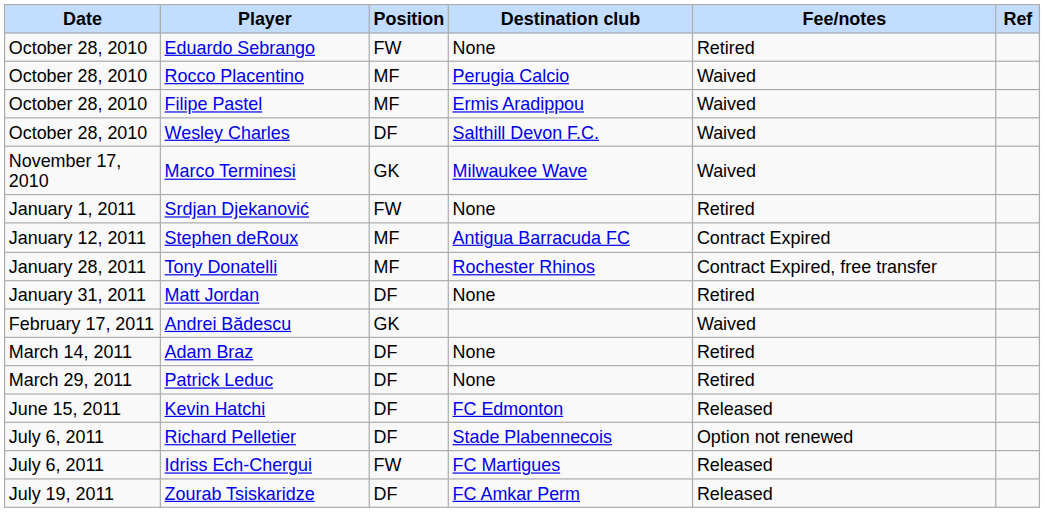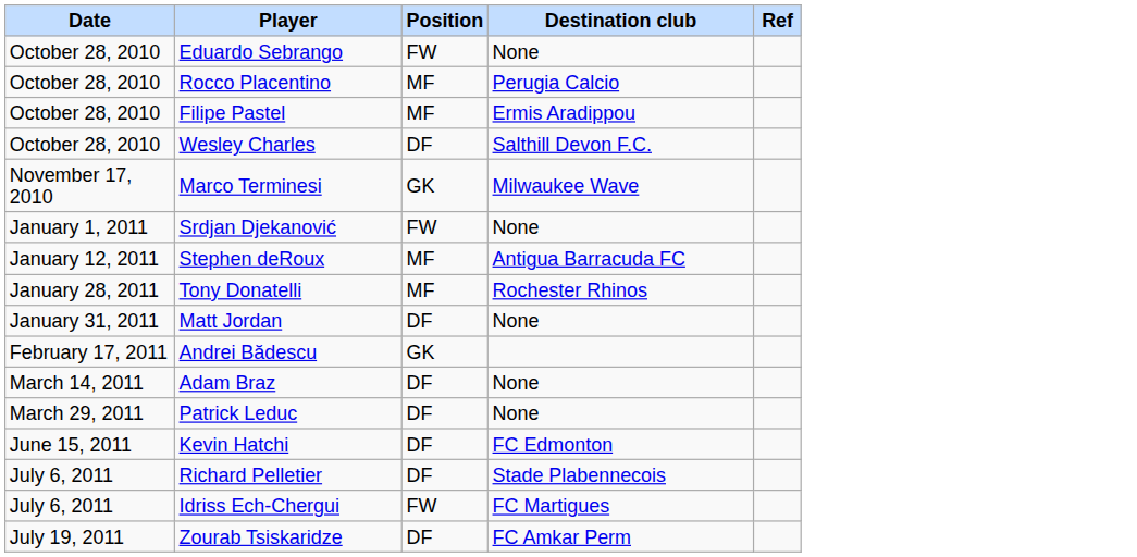- column: Fee/notes | Retired | Waived | Waived | Waived | Waived | Retired | Contract Expired | Contract Expired, free transfer | Retired | Waived | Retired | Retired | Released | Option not renewed | Released | Released
